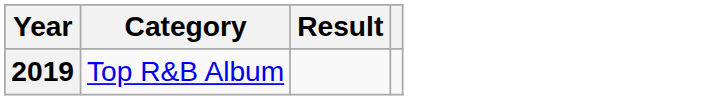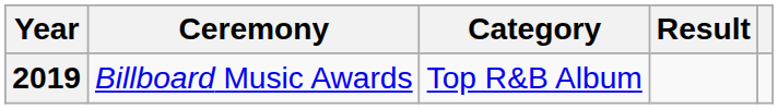+ column: Ceremony | Billboard Music Awards
